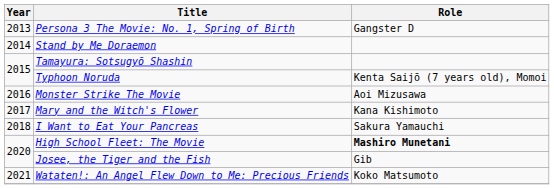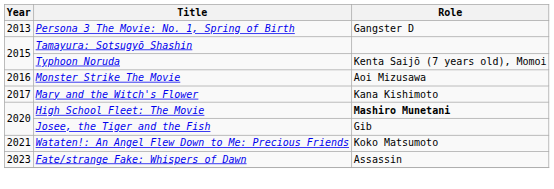- row: 2014 | Stand by Me Doraemon
- row: 2018 | I Want to Eat Your Pancreas | Sakura Yamauchi
+ row: 2023 | Fate/strange Fake: Whispers of Dawn | Assassin
